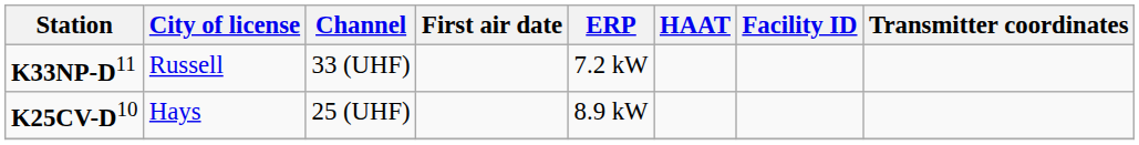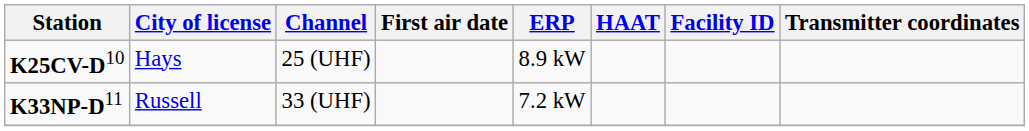rows swapped: K25CV-D10 <-> K33NP-D11
